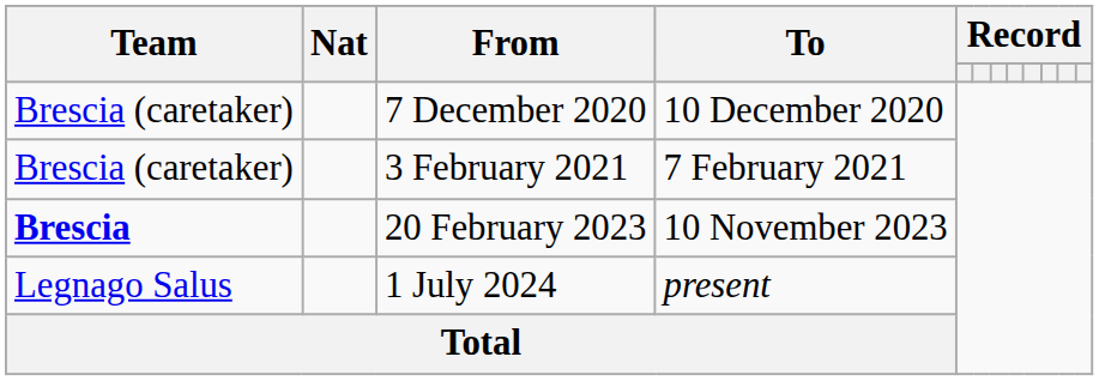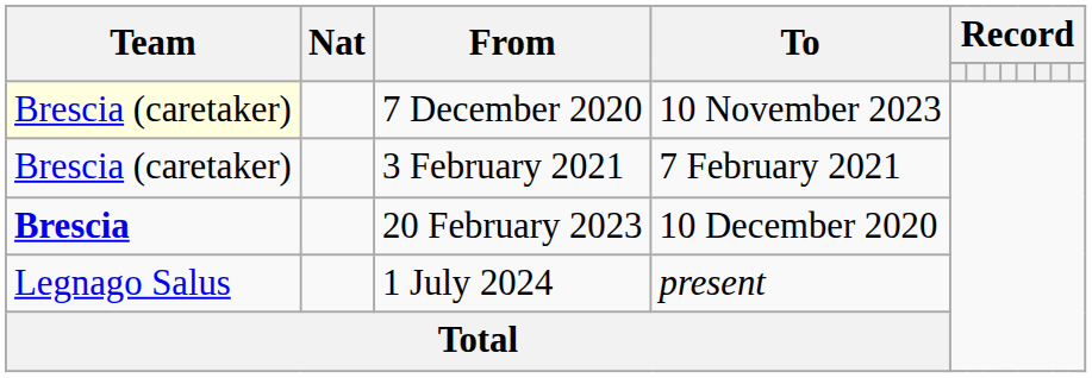7 December 2020 | Team: no background -> lightyellow background
7 December 2020 | To: 10 December 2020 -> 10 November 2023
20 February 2023 | To: 10 November 2023 -> 10 December 2020
